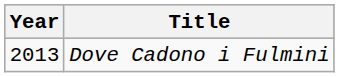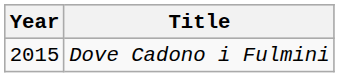Dove Cadono i Fulmini | Year: 2013 -> 2015
